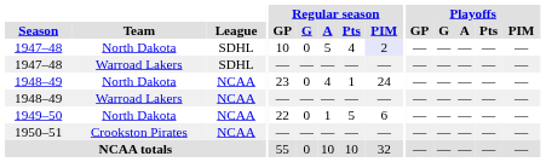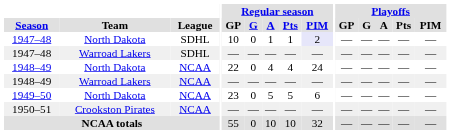1947–48 / North Dakota | Regular season / A: 5 -> 1
1947–48 / North Dakota | Regular season / Pts: 4 -> 1
1948–49 / North Dakota | Regular season / GP: 23 -> 22
1948–49 / North Dakota | Regular season / Pts: 1 -> 4
1949–50 | Regular season / GP: 22 -> 23
1949–50 | Regular season / A: 1 -> 5
